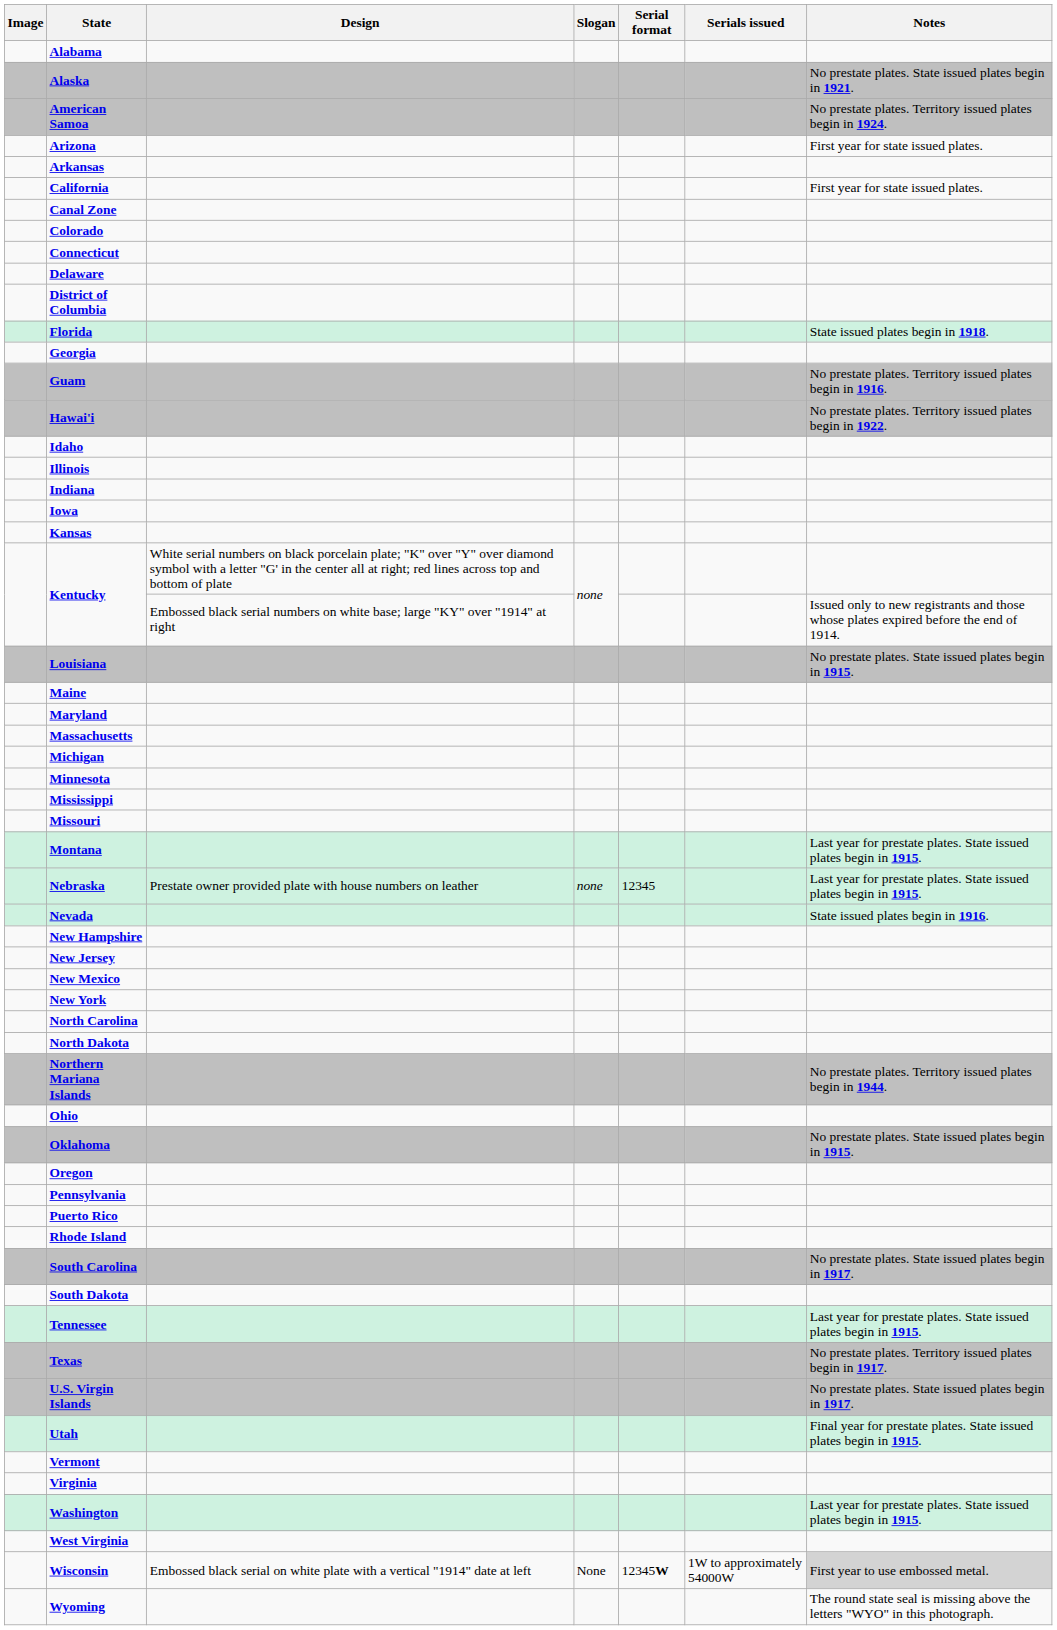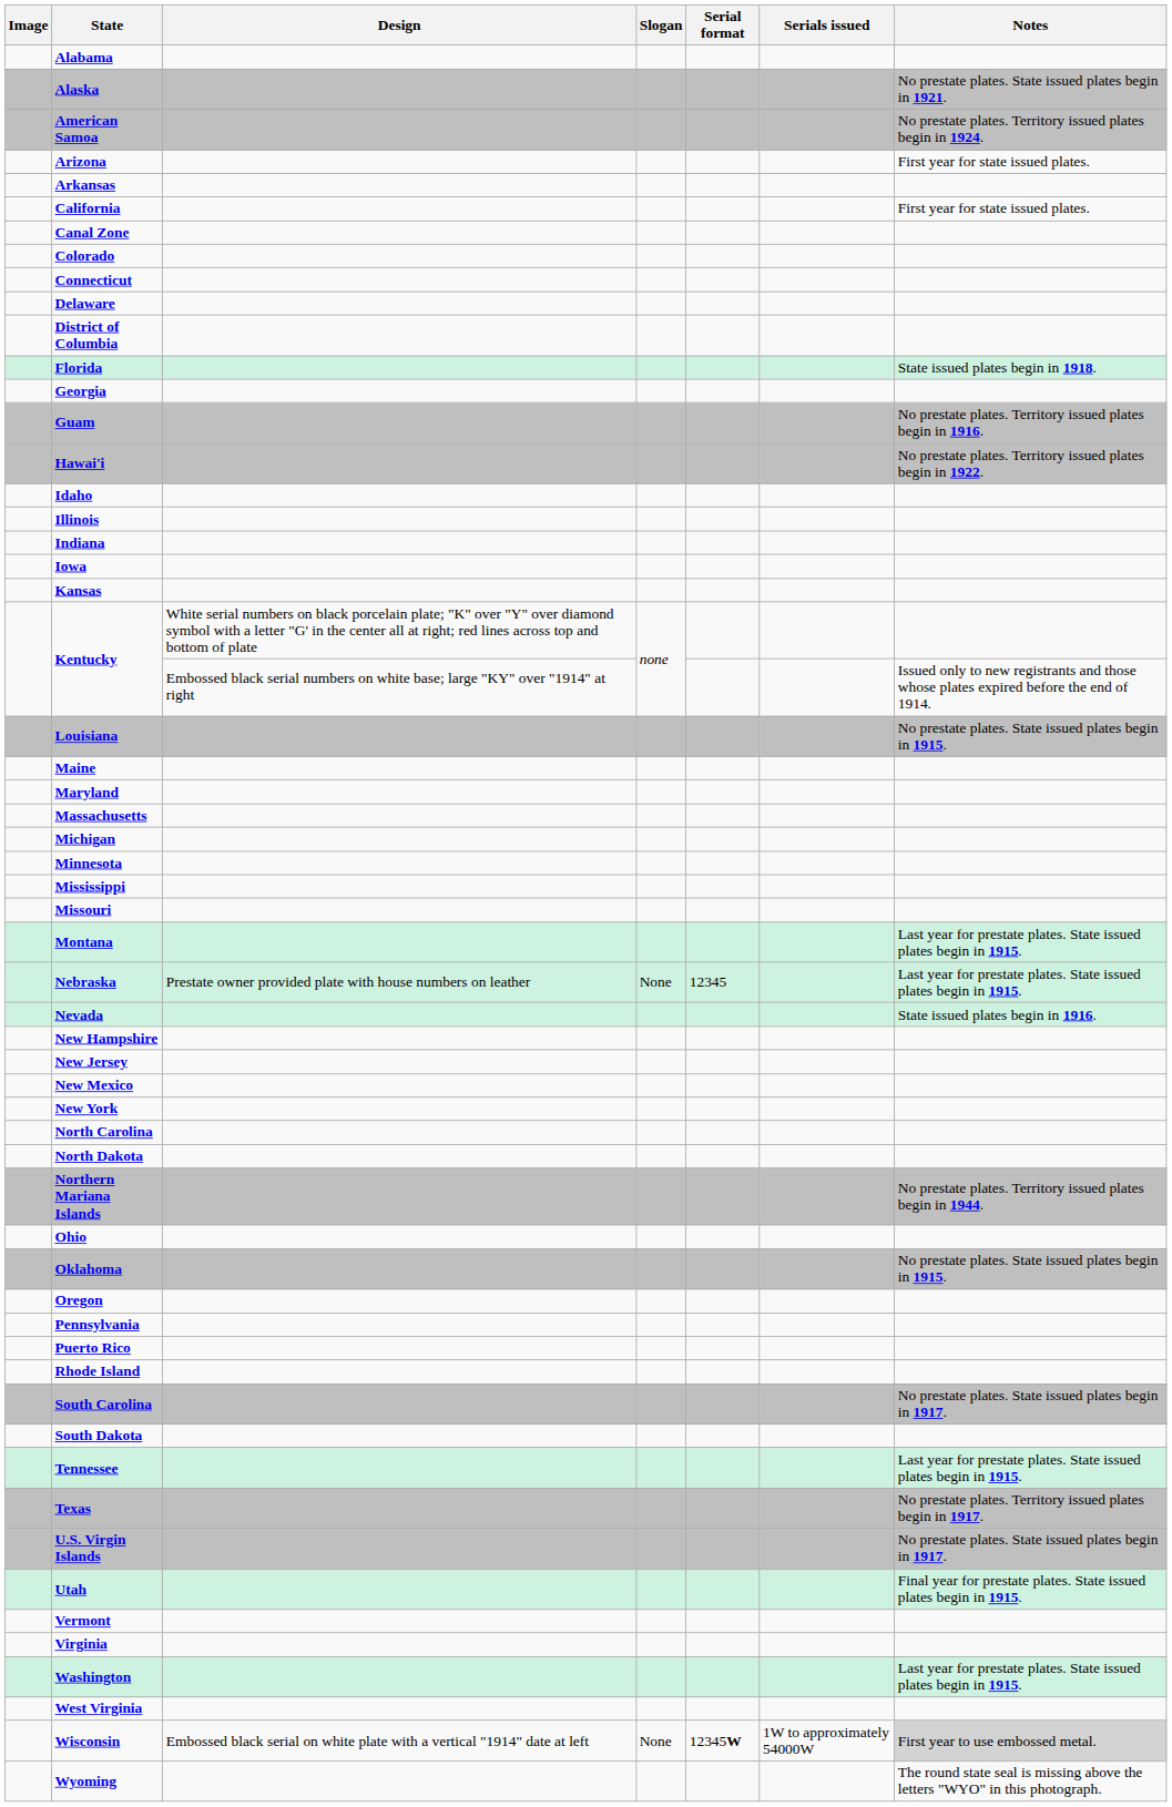Nebraska | Slogan: none -> None
